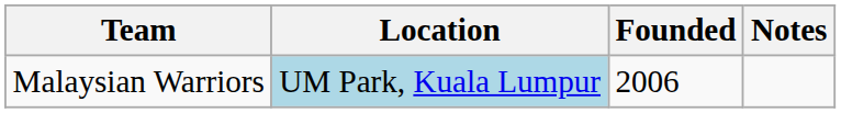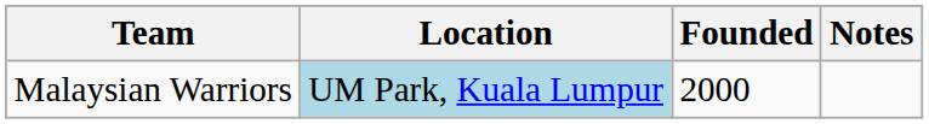Malaysian Warriors | Founded: 2006 -> 2000
